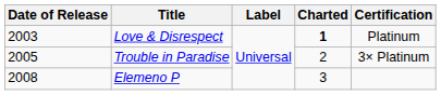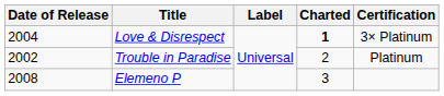Love & Disrespect | Date of Release: 2003 -> 2004
Love & Disrespect | Certification: Platinum -> 3× Platinum
Trouble in Paradise | Date of Release: 2005 -> 2002
Trouble in Paradise | Certification: 3× Platinum -> Platinum
